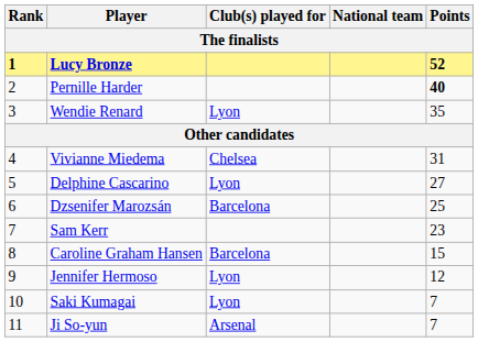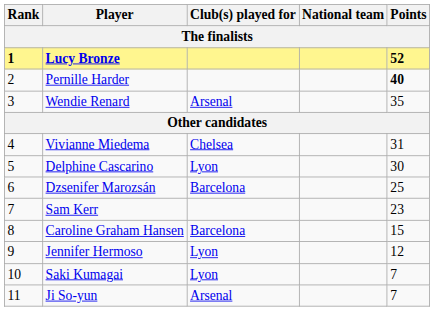Wendie Renard | Club(s) played for: Lyon -> Arsenal
Delphine Cascarino | Points: 27 -> 30
